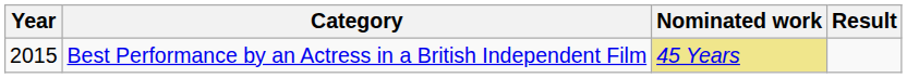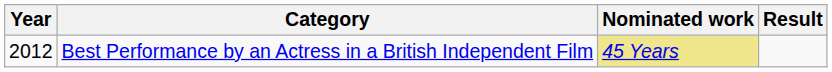Best Performance by an Actress in a British Independent Film | Year: 2015 -> 2012
